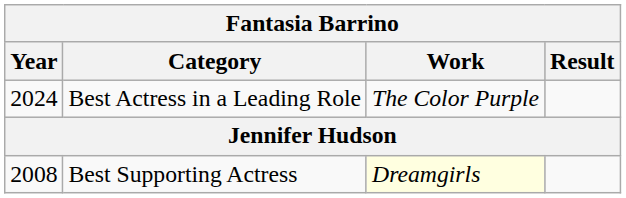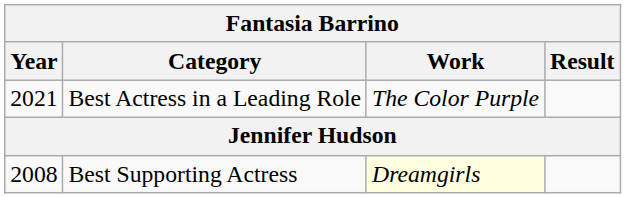Best Actress in a Leading Role | Year: 2024 -> 2021
